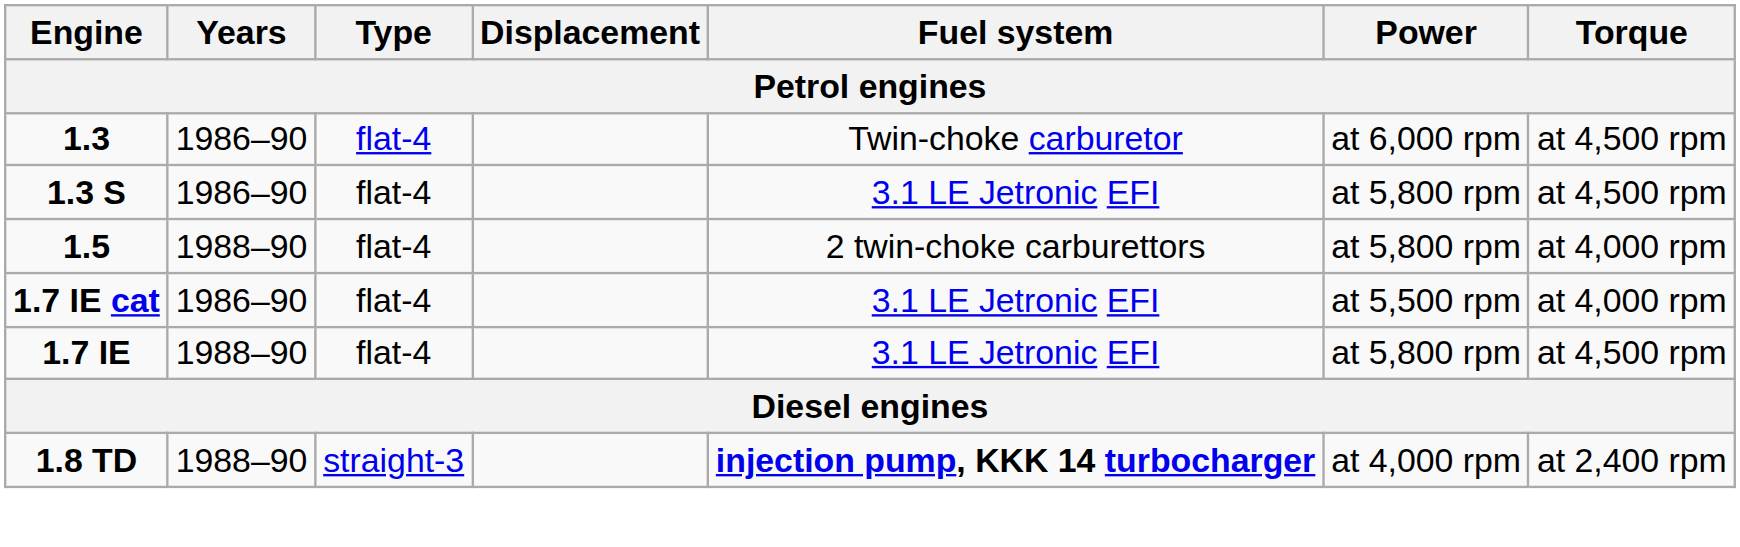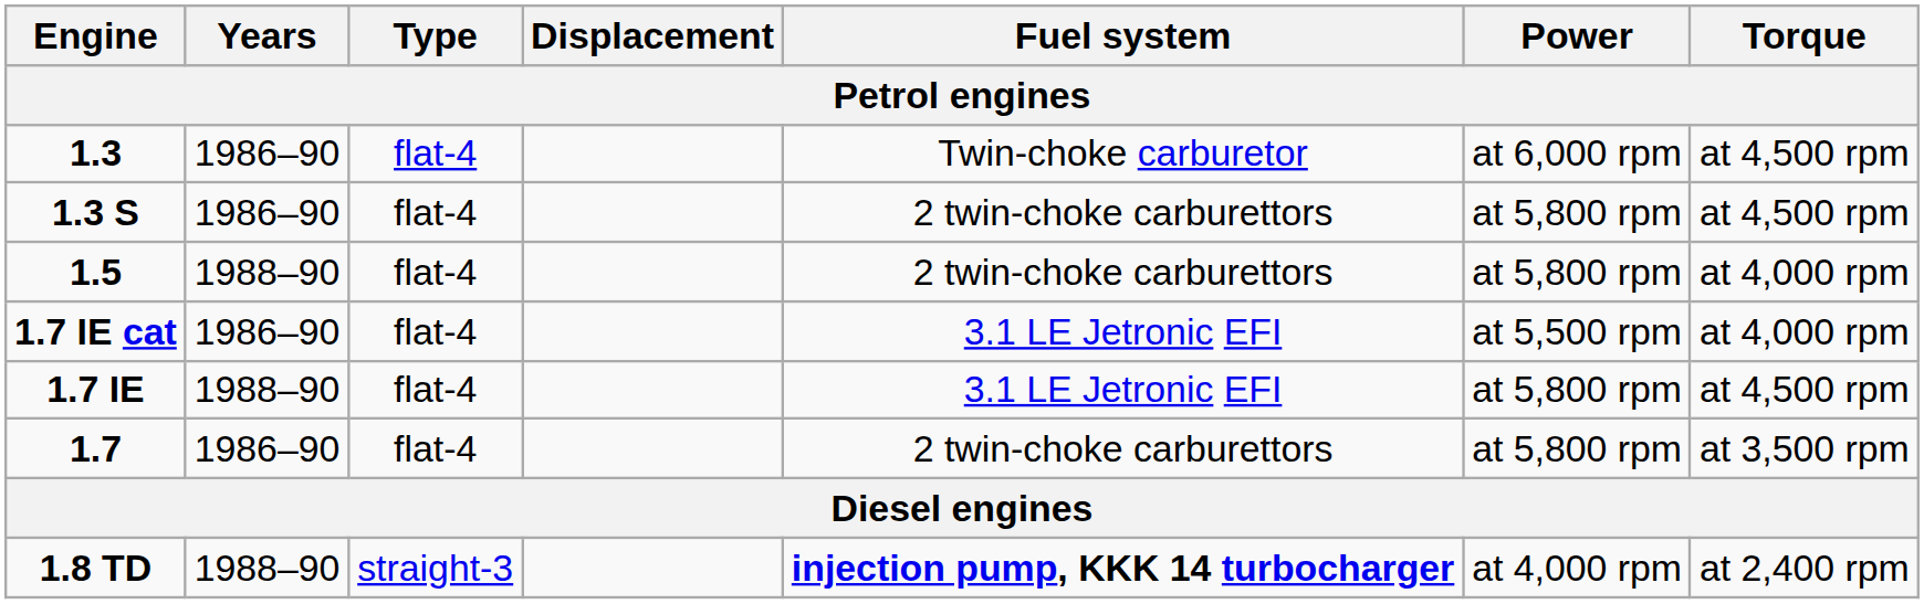1.3 S | Fuel system: 3.1 LE Jetronic EFI -> 2 twin-choke carburettors
+ row: 1.7 | 1986–90 | flat-4 | 2 twin-choke carburettors | at 5,800 rpm | at 3,500 rpm
